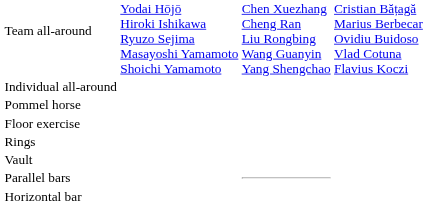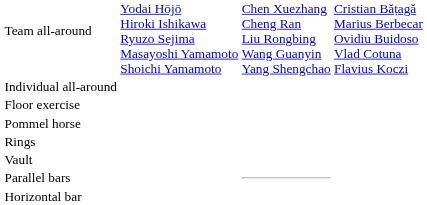rows swapped: Floor exercise <-> Pommel horse
